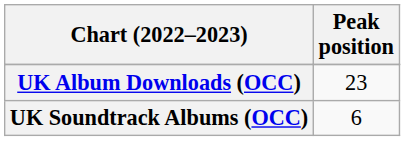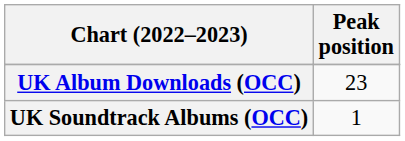UK Soundtrack Albums (OCC) | Peak position: 6 -> 1
